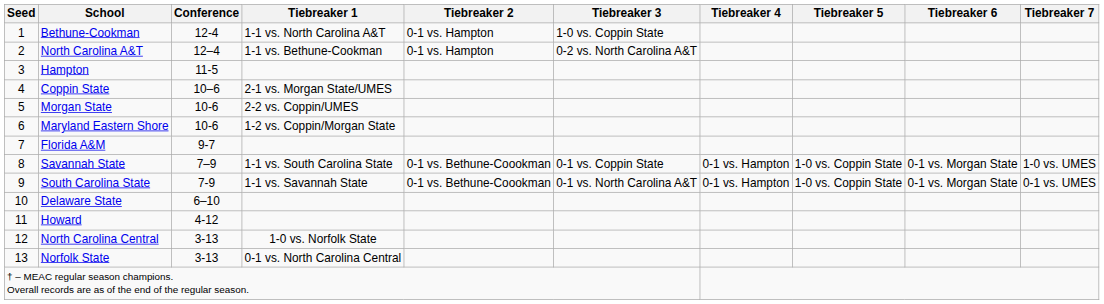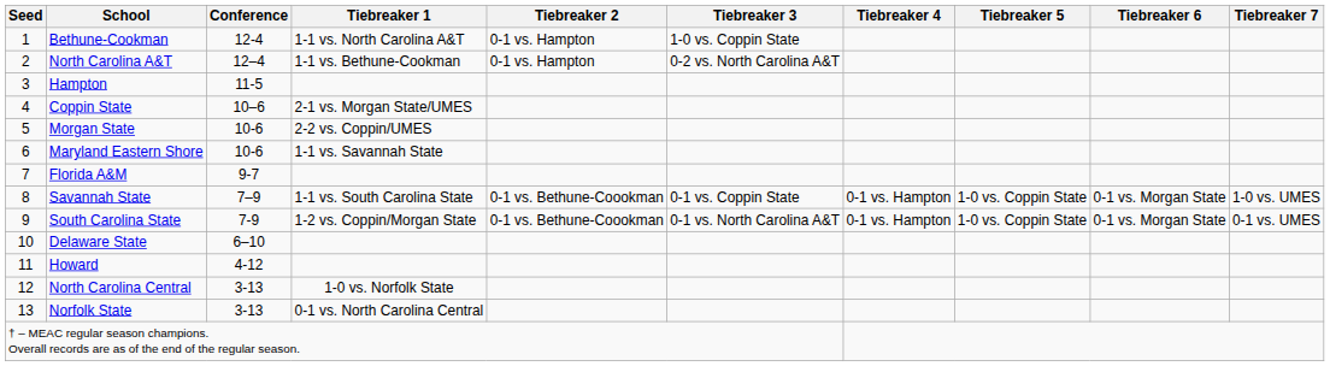Maryland Eastern Shore | Tiebreaker 1: 1-2 vs. Coppin/Morgan State -> 1-1 vs. Savannah State
South Carolina State | Tiebreaker 1: 1-1 vs. Savannah State -> 1-2 vs. Coppin/Morgan State
